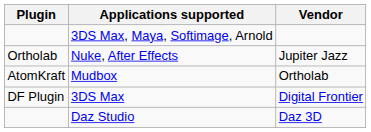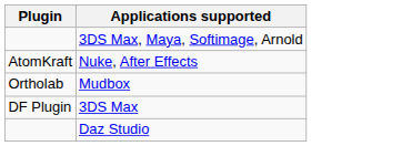- column: Vendor | Jupiter Jazz | Ortholab | Digital Frontier | Daz 3D
Nuke, After Effects | Plugin: Ortholab -> AtomKraft
Mudbox | Plugin: AtomKraft -> Ortholab
